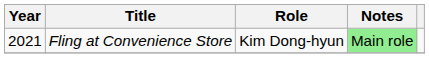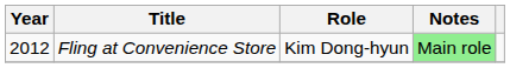Fling at Convenience Store | Year: 2021 -> 2012
